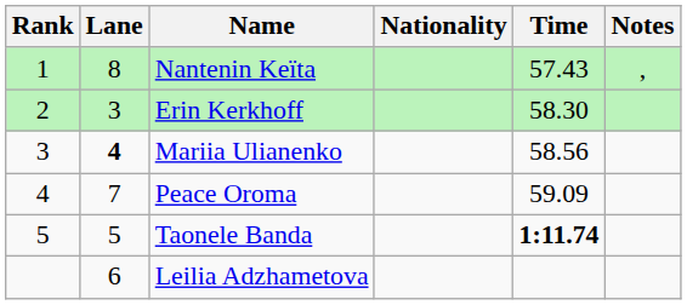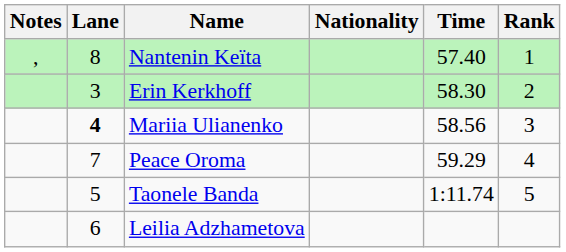columns swapped: Rank <-> Notes
Nantenin Keïta | Time: 57.43 -> 57.40
Peace Oroma | Time: 59.09 -> 59.29
Taonele Banda | Time: bold -> normal
